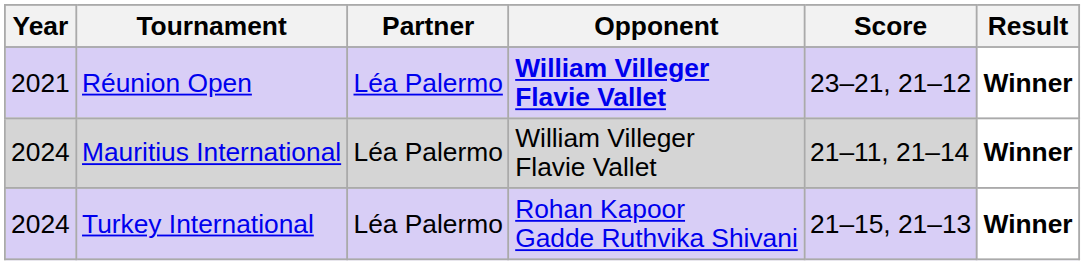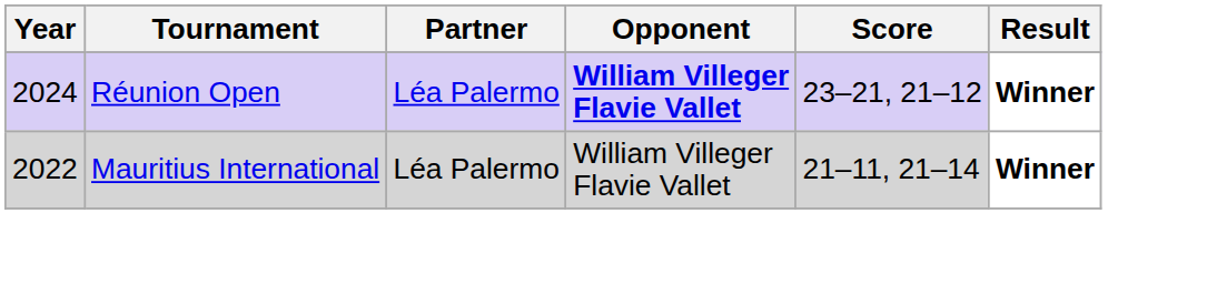Réunion Open | Year: 2021 -> 2024
Mauritius International | Year: 2024 -> 2022
- row: 2024 | Turkey International | Léa Palermo | Rohan Kapoor Gadde Ruthvika Shivani | 21–15, 21–13 | Winner
